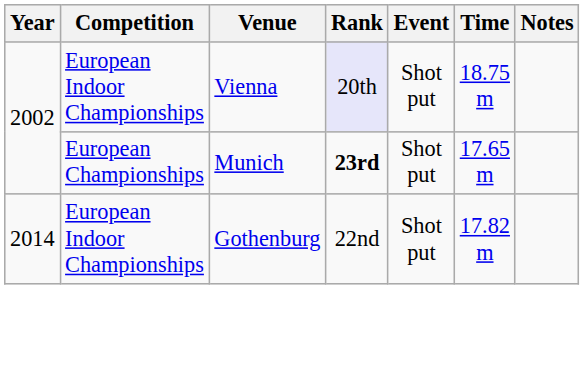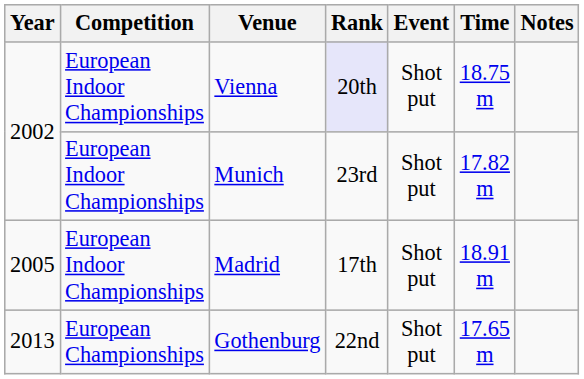Munich | Competition: European Championships -> European Indoor Championships
Munich | Rank: bold -> normal
Munich | Time: 17.65 m -> 17.82 m
+ row: 2005 | European Indoor Championships | Madrid | 17th | Shot put | 18.91 m
Gothenburg | Year: 2014 -> 2013
Gothenburg | Competition: European Indoor Championships -> European Championships
Gothenburg | Time: 17.82 m -> 17.65 m
